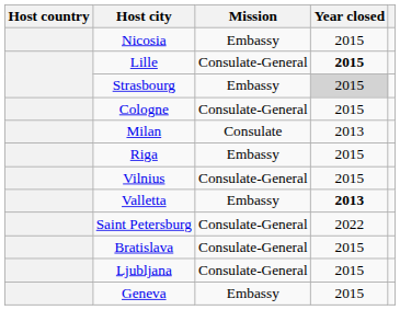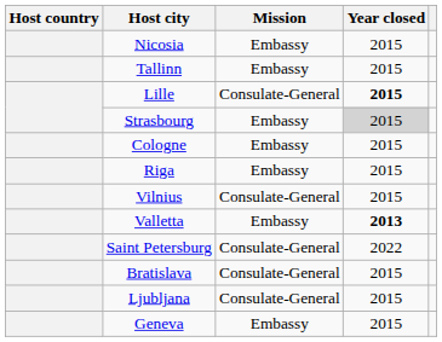+ row: Tallinn | Embassy | 2015
Cologne | Mission: Consulate-General -> Embassy
- row: Milan | Consulate | 2013
